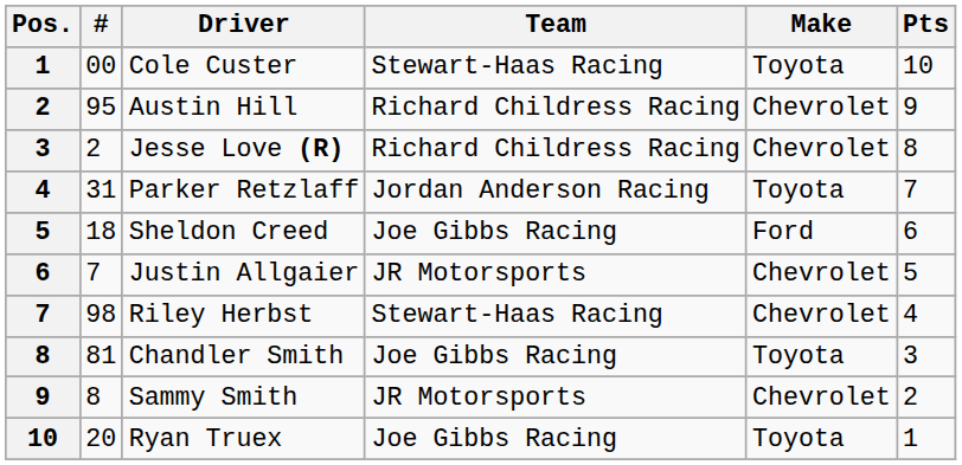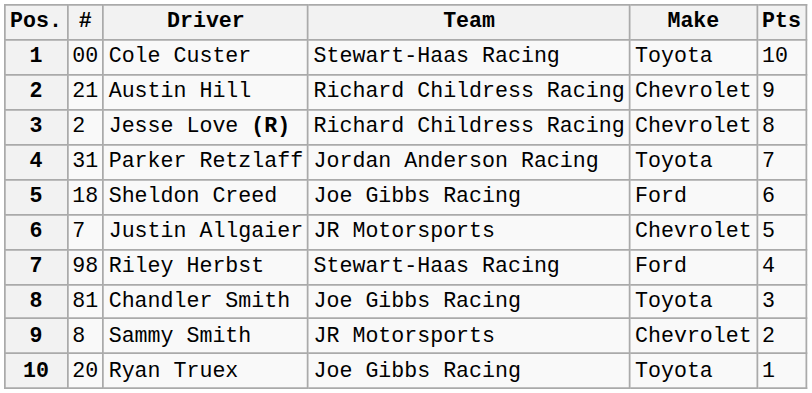Austin Hill | #: 95 -> 21
Riley Herbst | Make: Chevrolet -> Ford
